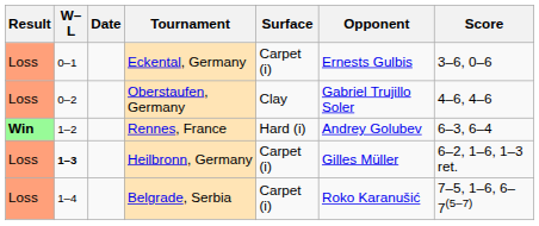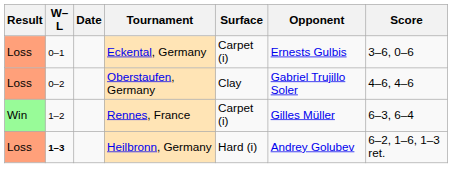Rennes, France | Result: bold -> normal
Rennes, France | Surface: Hard (i) -> Carpet (i)
Rennes, France | Opponent: Andrey Golubev -> Gilles Müller
Heilbronn, Germany | Surface: Carpet (i) -> Hard (i)
Heilbronn, Germany | Opponent: Gilles Müller -> Andrey Golubev
- row: Loss | 1–4 | Belgrade, Serbia | Carpet (i) | Roko Karanušić | 7–5, 1–6, 6–7(5–7)
